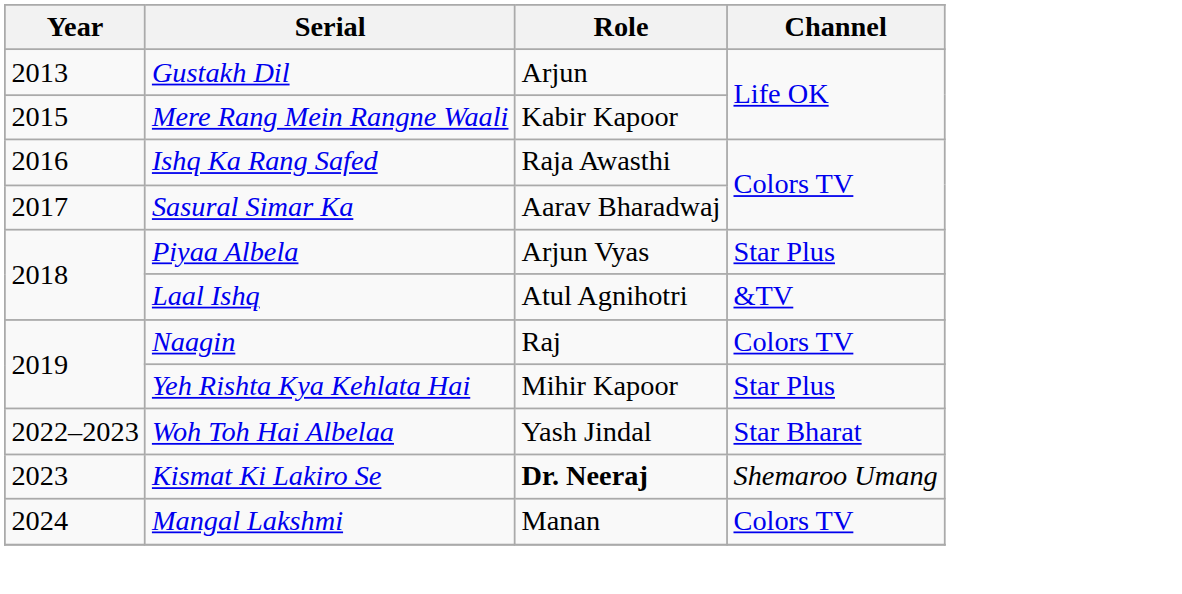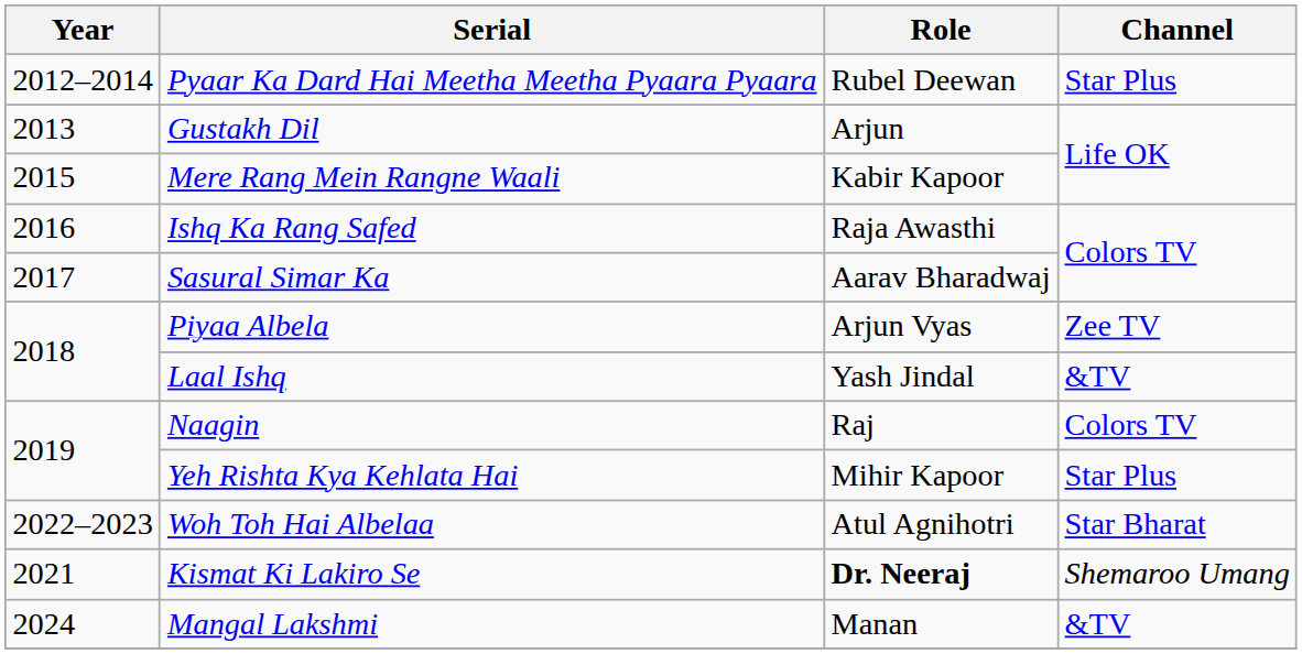+ row: 2012–2014 | Pyaar Ka Dard Hai Meetha Meetha Pyaara Pyaara | Rubel Deewan | Star Plus
Piyaa Albela | Channel: Star Plus -> Zee TV
Laal Ishq | Role: Atul Agnihotri -> Yash Jindal
Woh Toh Hai Albelaa | Role: Yash Jindal -> Atul Agnihotri
Kismat Ki Lakiro Se | Year: 2023 -> 2021
Mangal Lakshmi | Channel: Colors TV -> &TV
